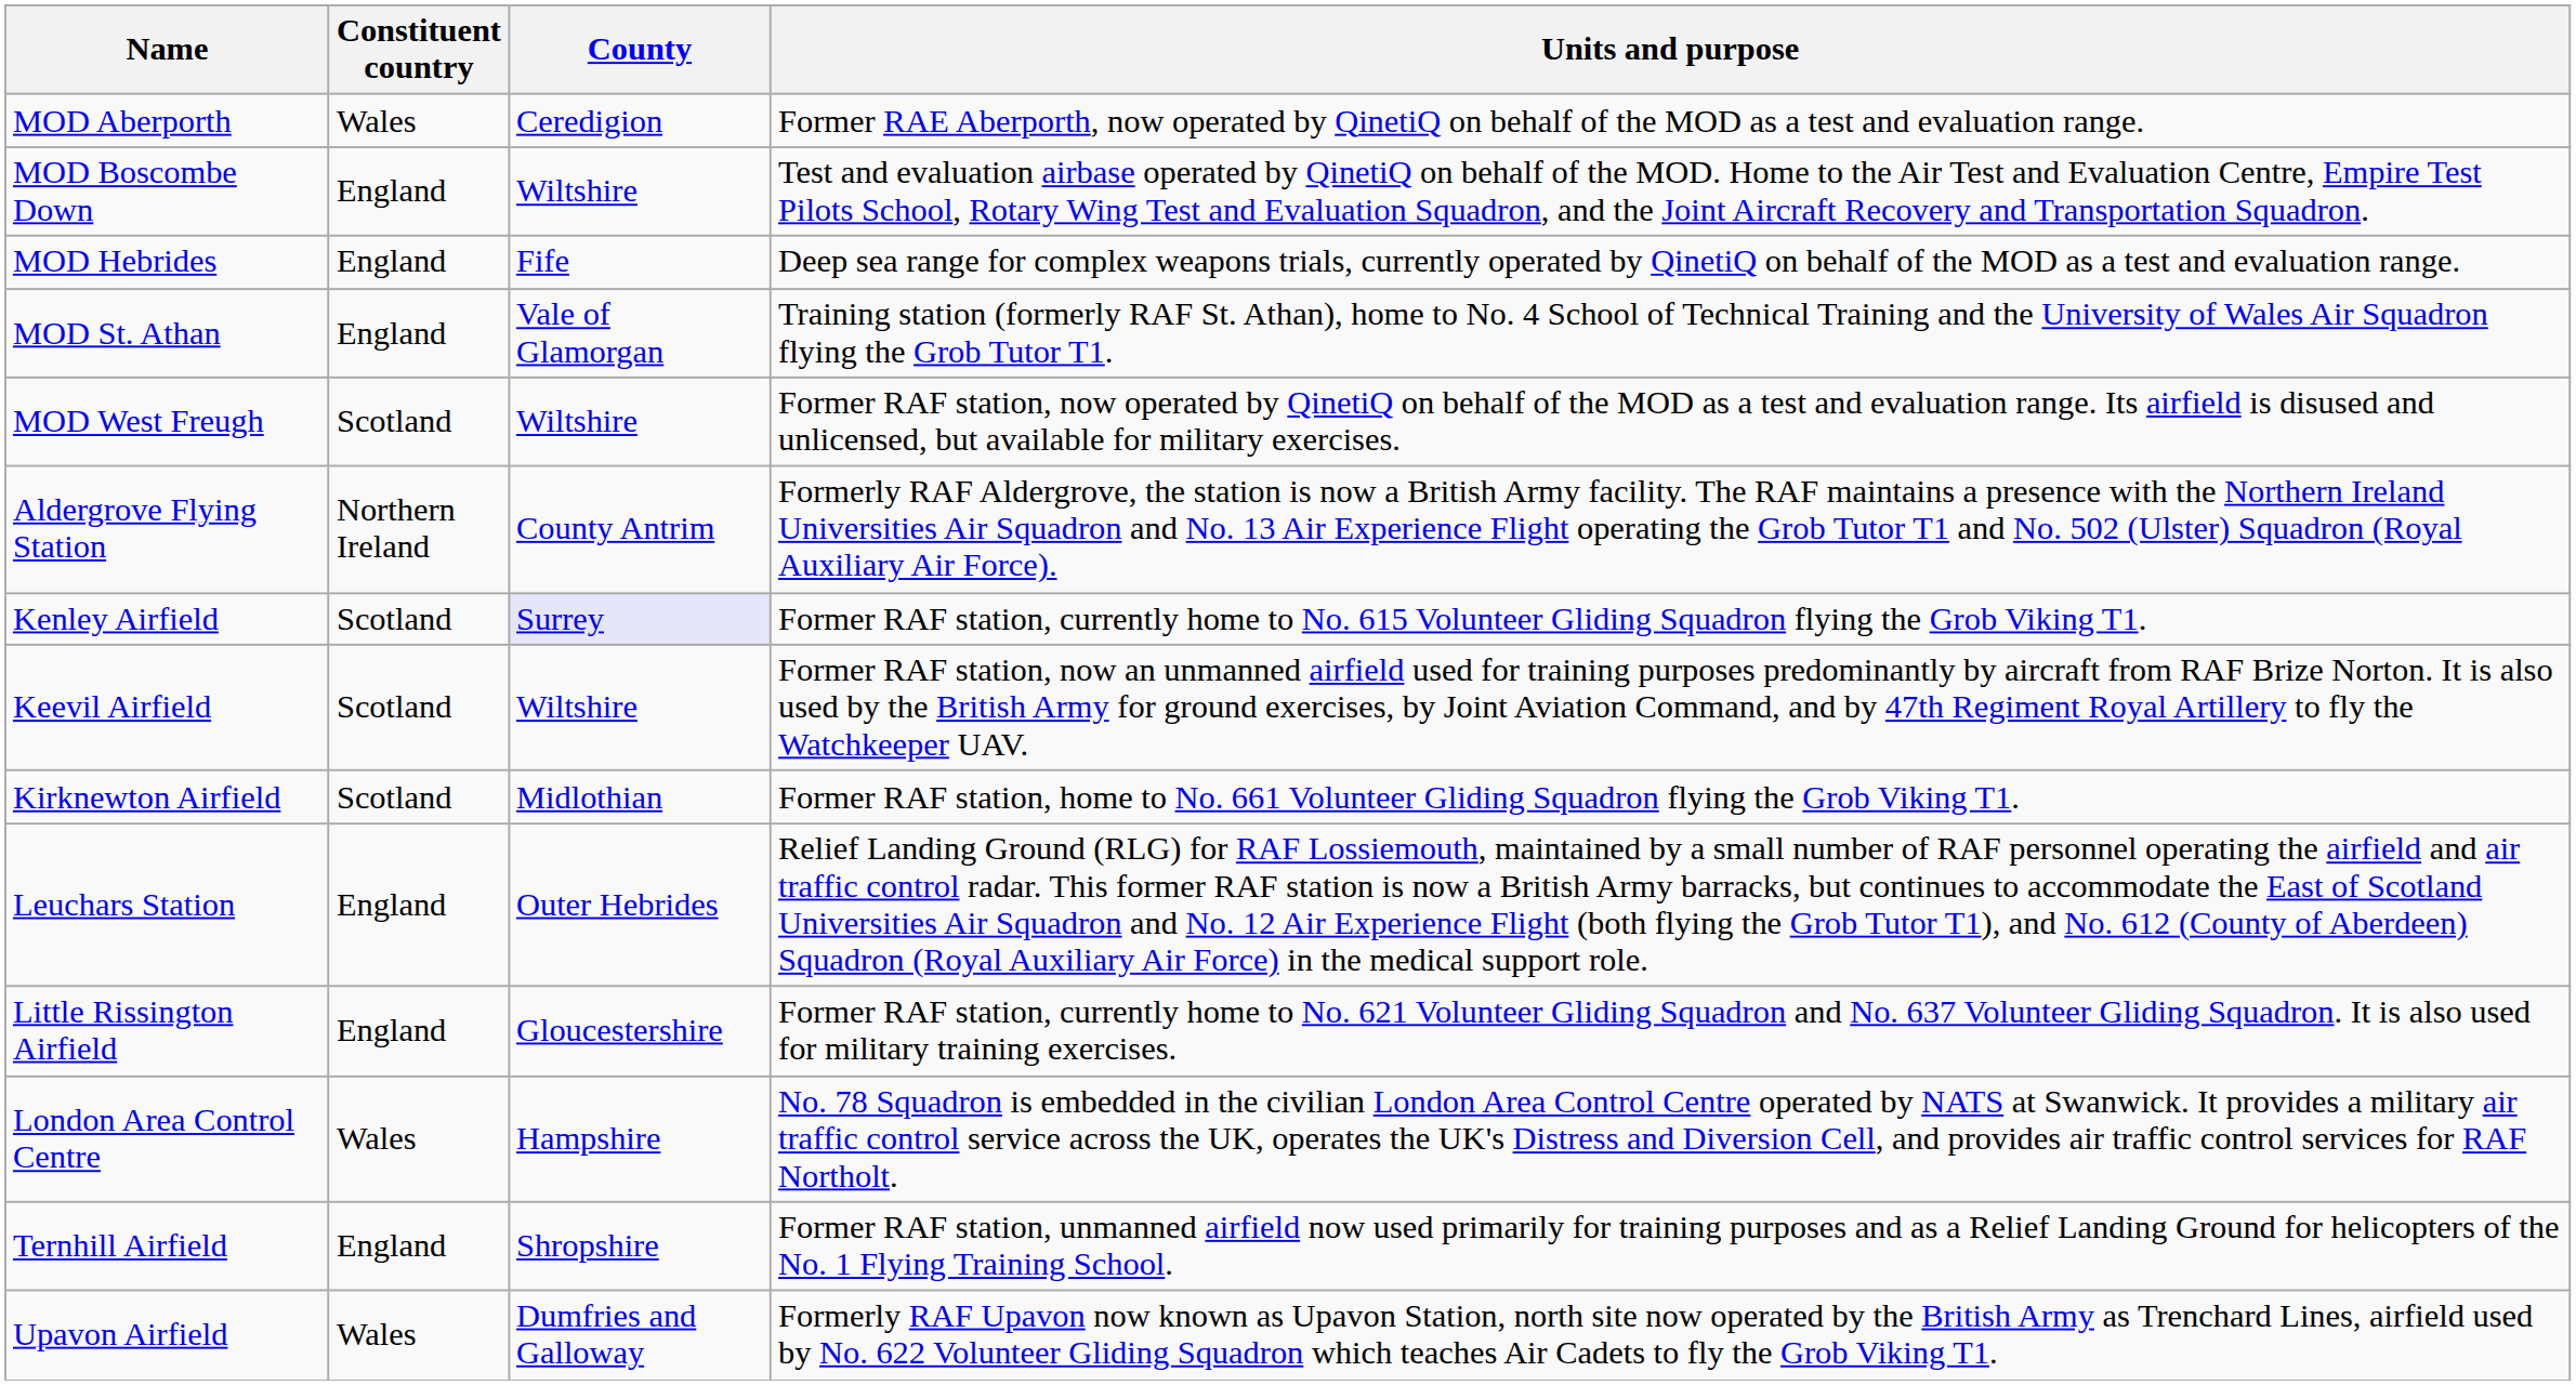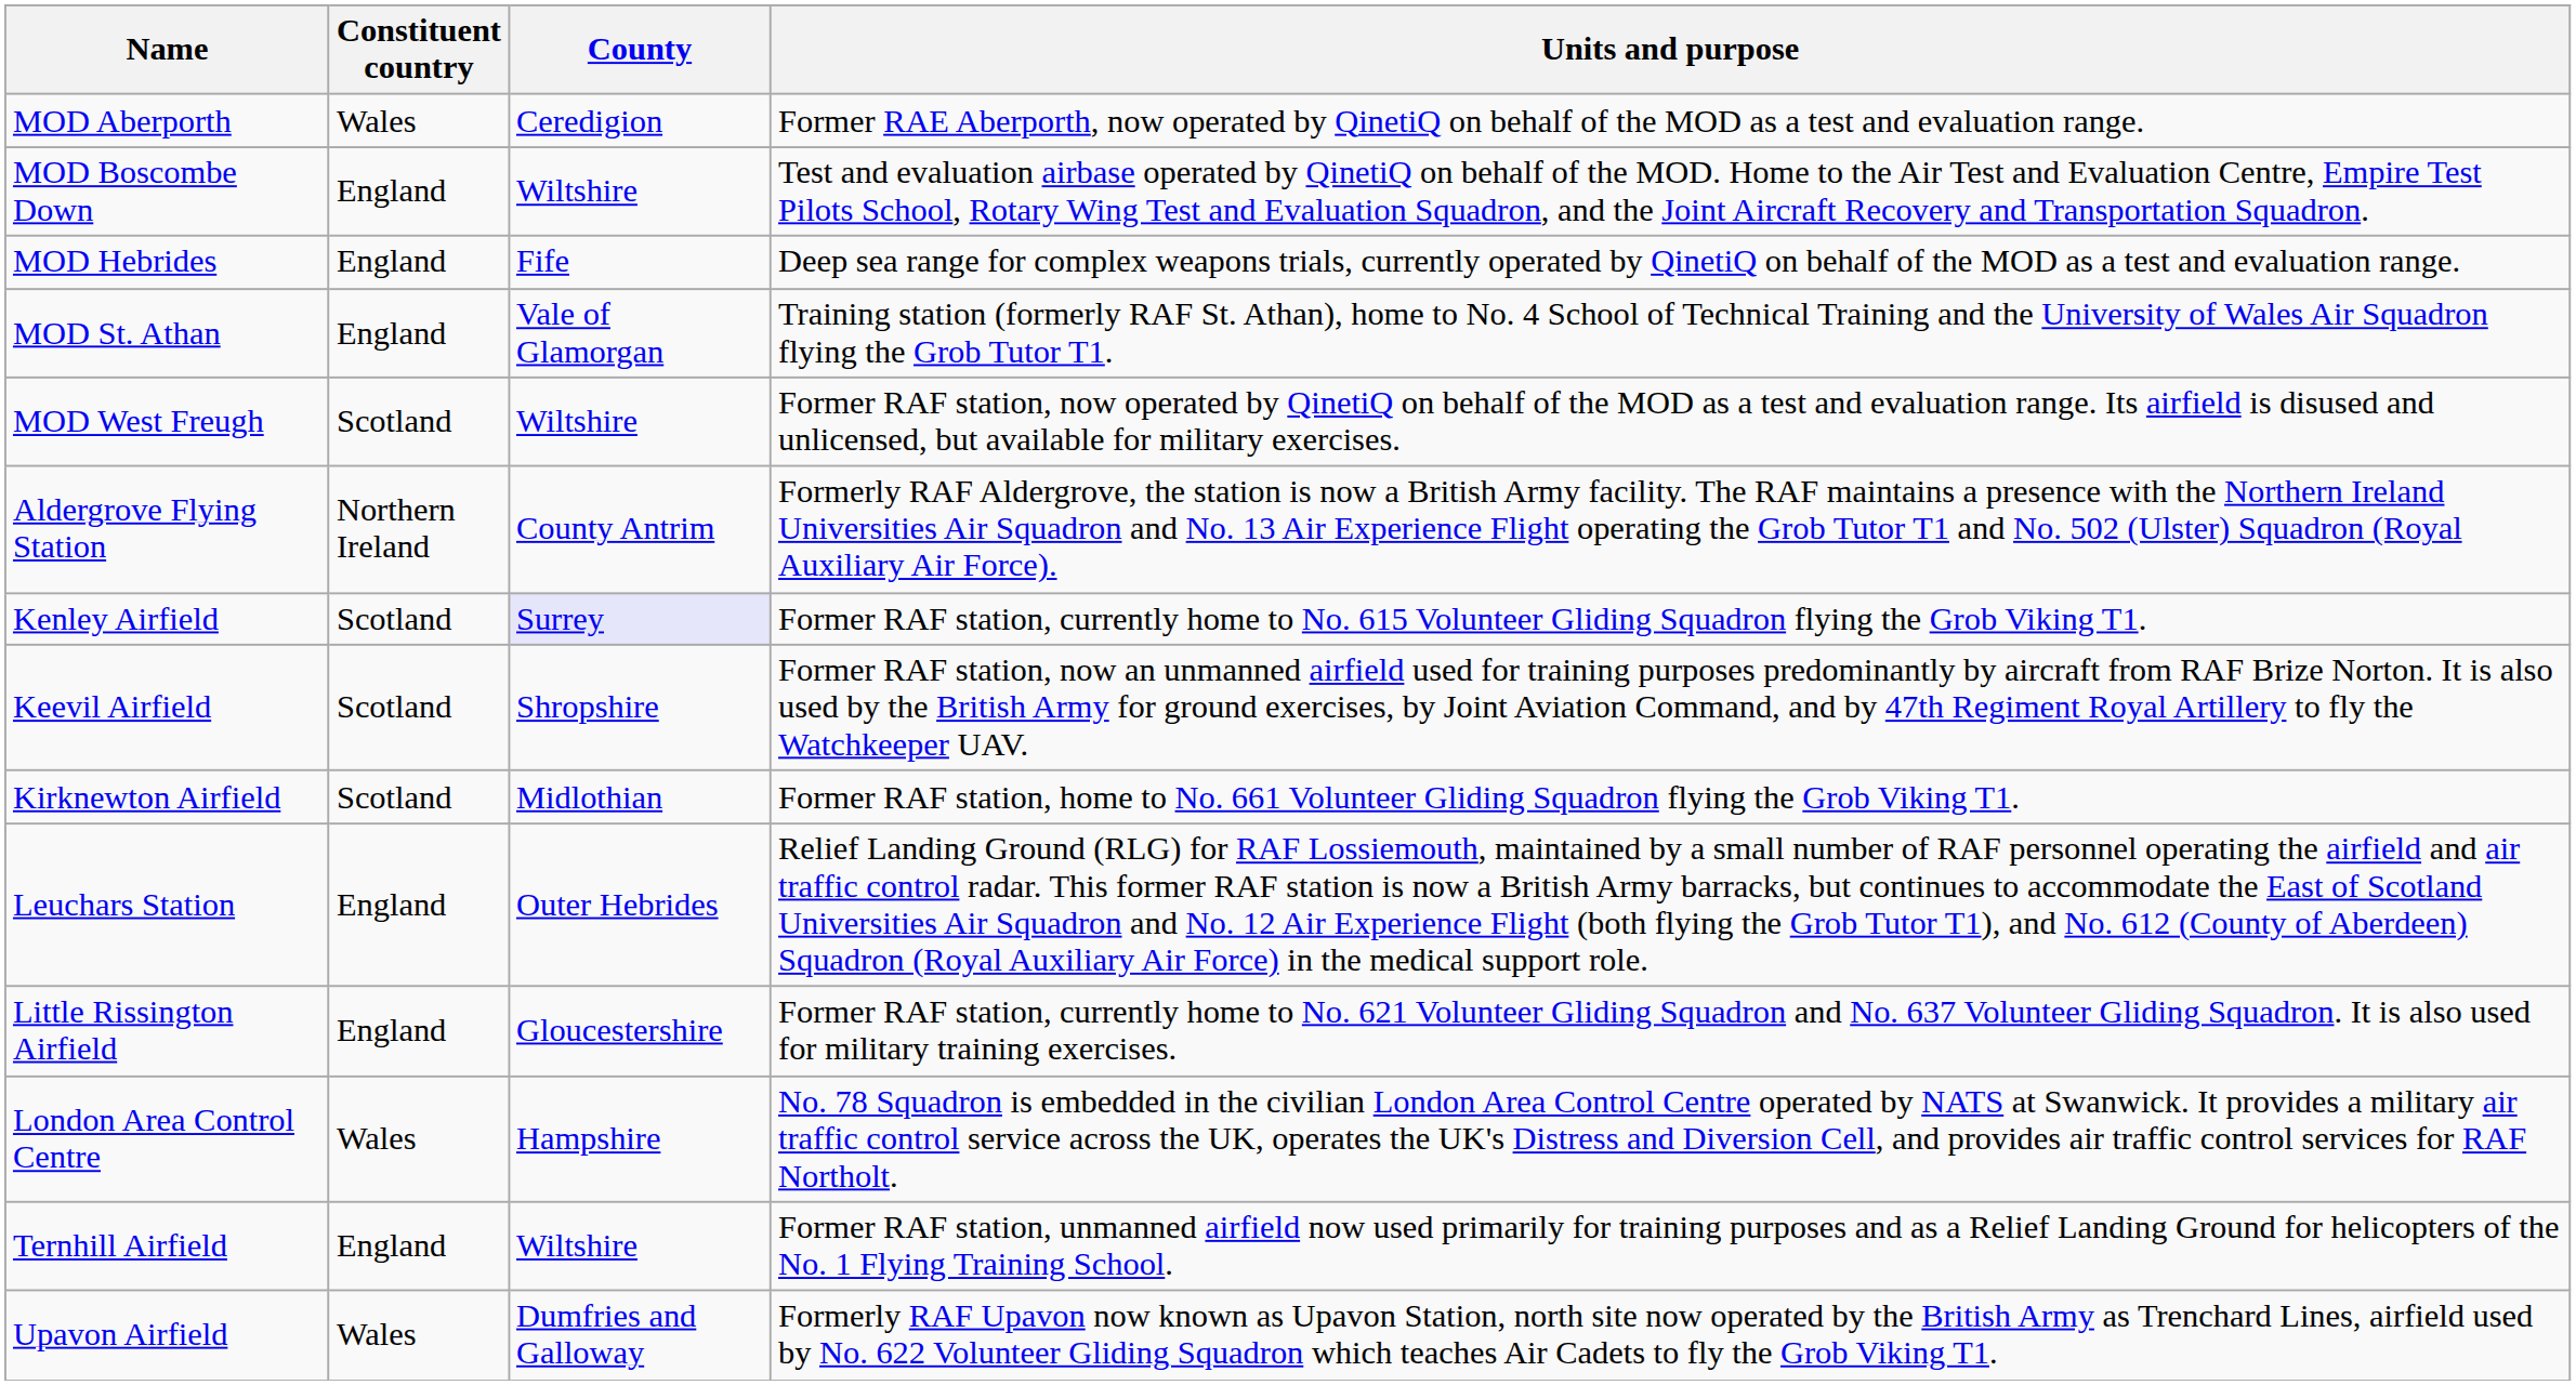Keevil Airfield | County: Wiltshire -> Shropshire
Ternhill Airfield | County: Shropshire -> Wiltshire
